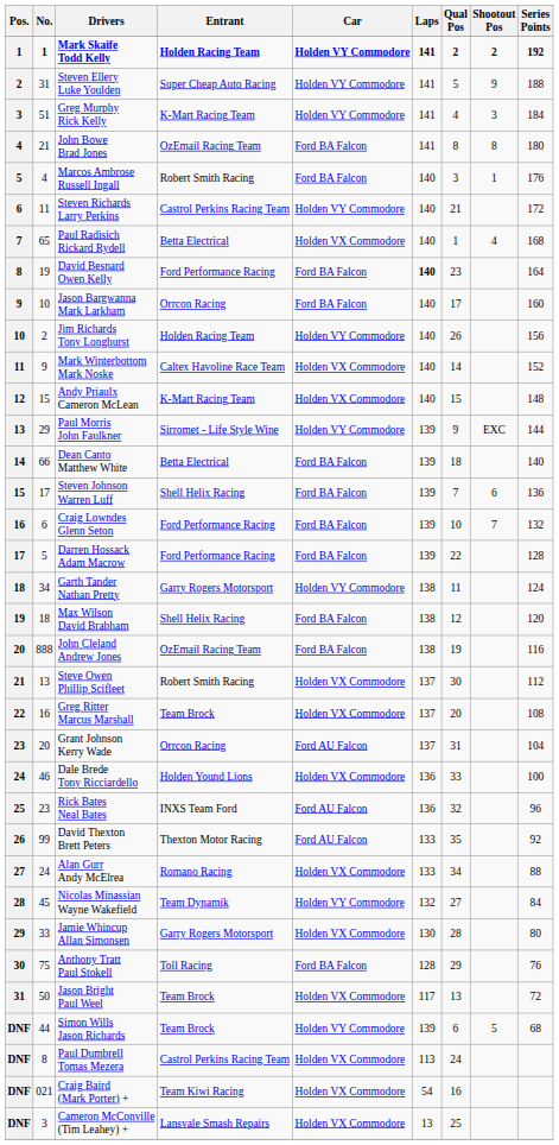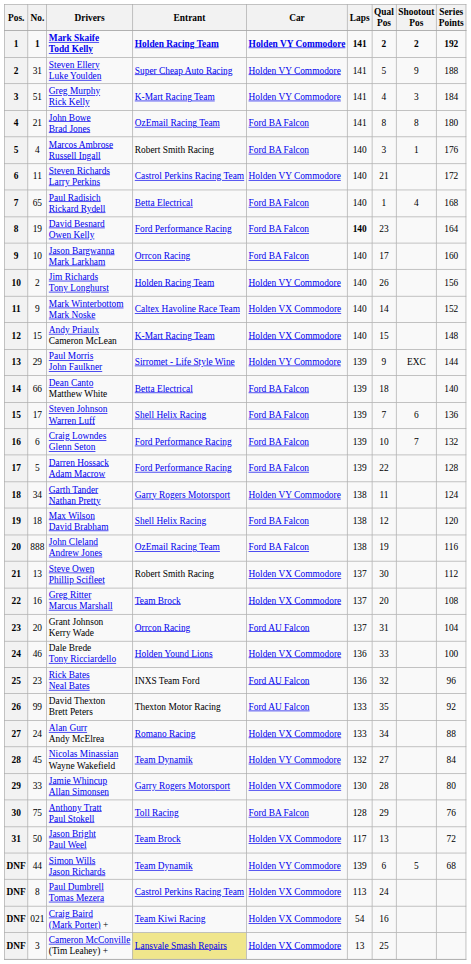Paul Radisich Rickard Rydell | Car: Holden VX Commodore -> Ford BA Falcon
Simon Wills Jason Richards | Entrant: Team Brock -> Team Dynamik
Cameron McConville (Tim Leahey) + | Entrant: no background -> khaki background
